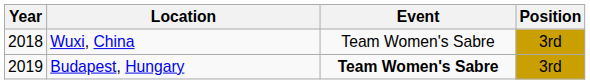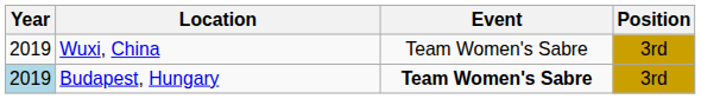Wuxi, China | Year: 2018 -> 2019
Budapest, Hungary | Year: no background -> lightblue background
